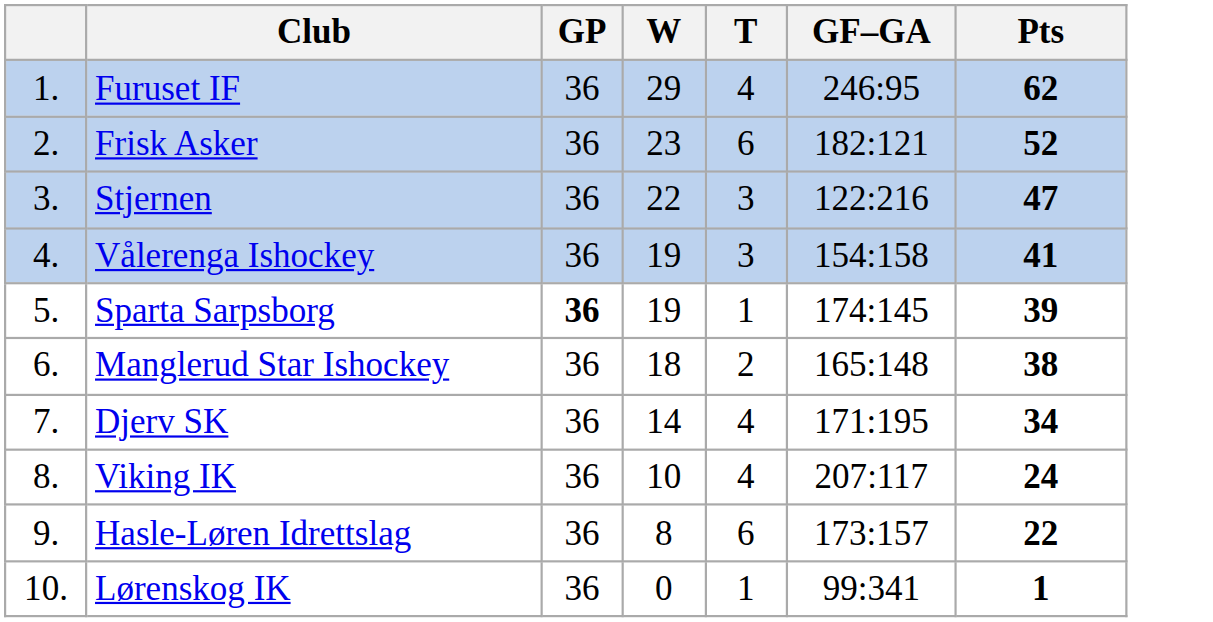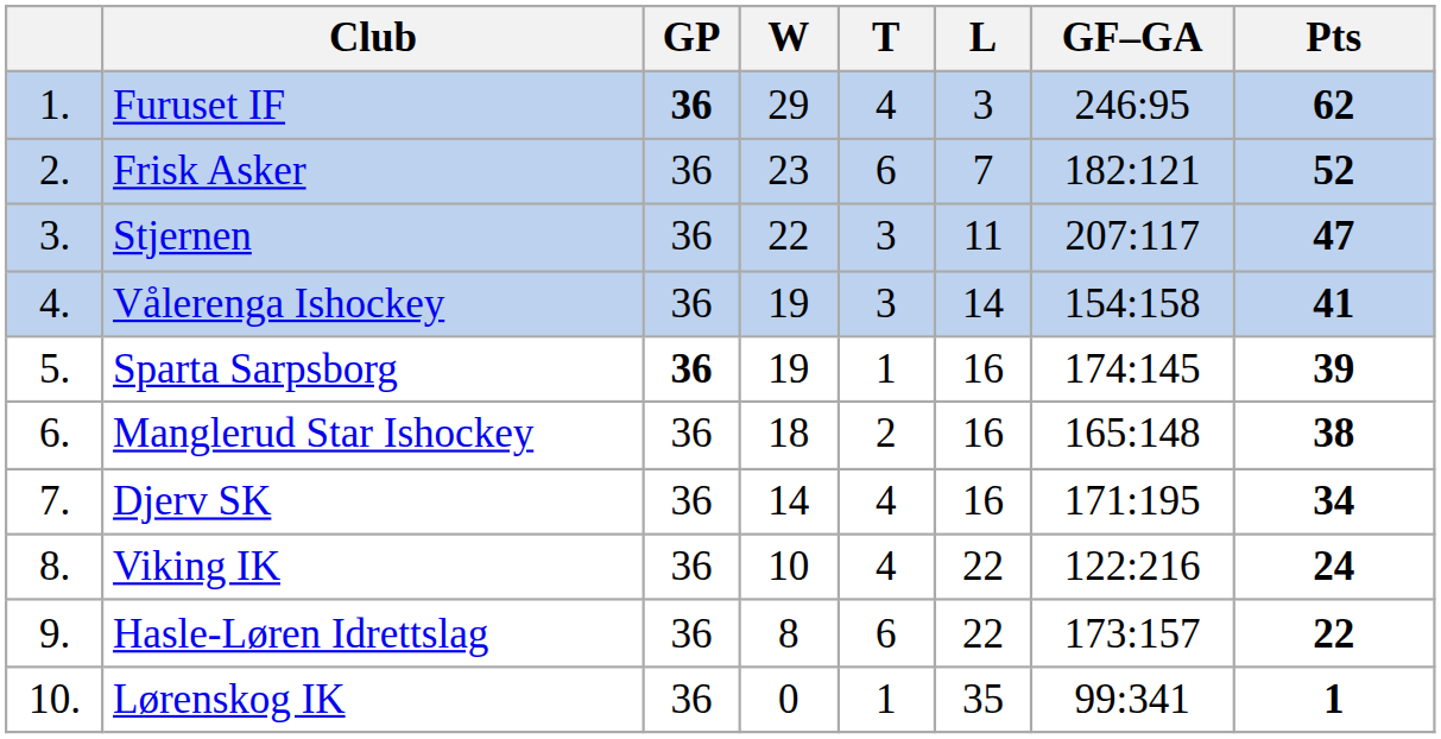+ column: L | 3 | 7 | 11 | 14 | 16 | 16 | 16 | 22 | 22 | 35
Furuset IF | GP: normal -> bold
Stjernen | GF–GA: 122:216 -> 207:117
Viking IK | GF–GA: 207:117 -> 122:216
